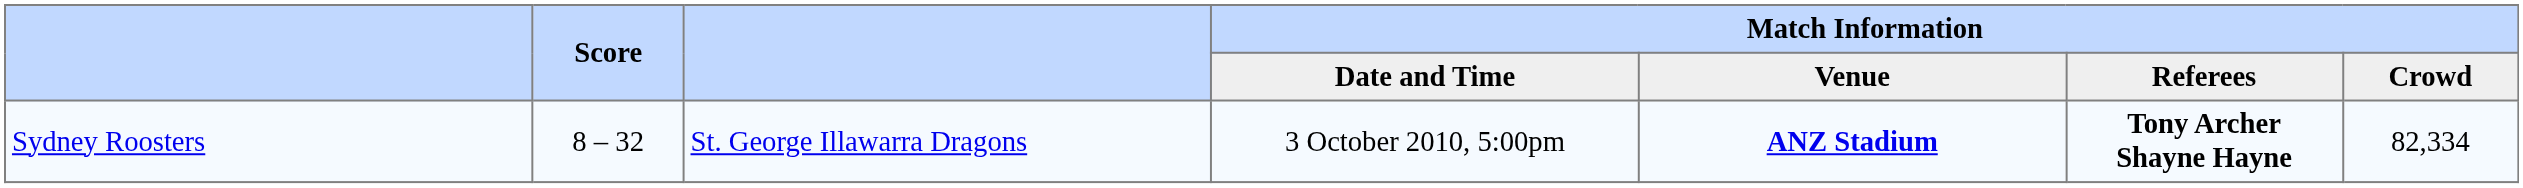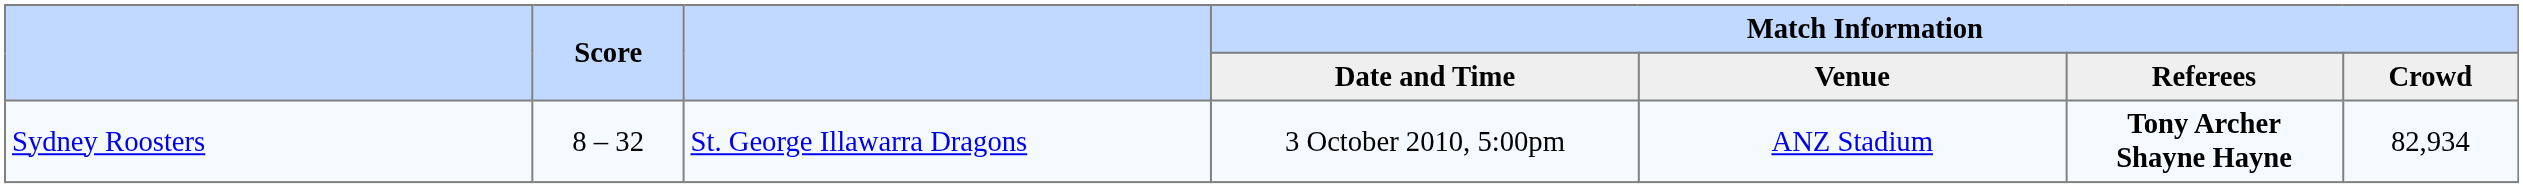Sydney Roosters | Match Information / Venue: bold -> normal
Sydney Roosters | Match Information / Crowd: 82,334 -> 82,934
